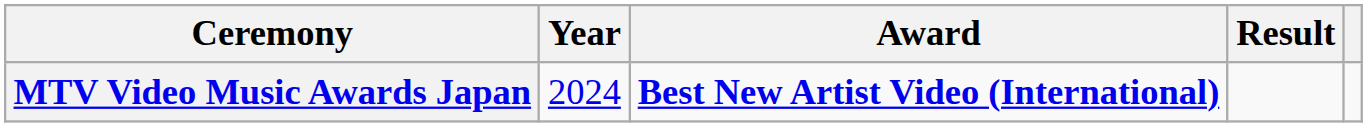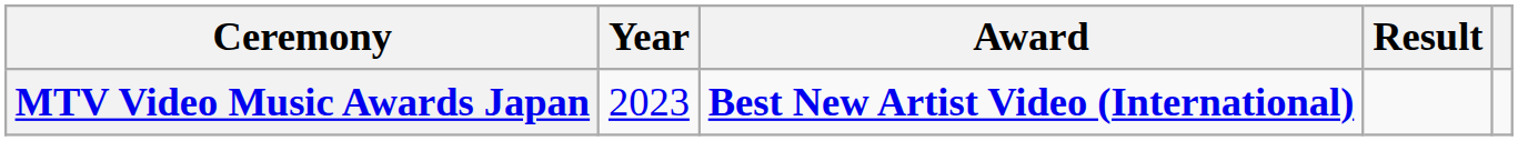MTV Video Music Awards Japan | Year: 2024 -> 2023
